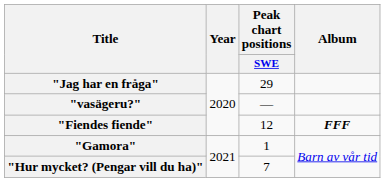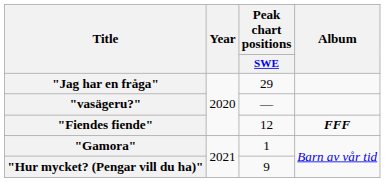"Hur mycket? (Pengar vill du ha)" | Peak chart positions / SWE: 7 -> 9
